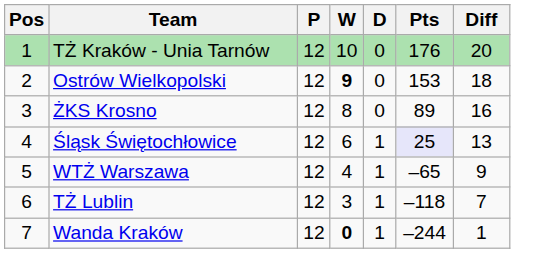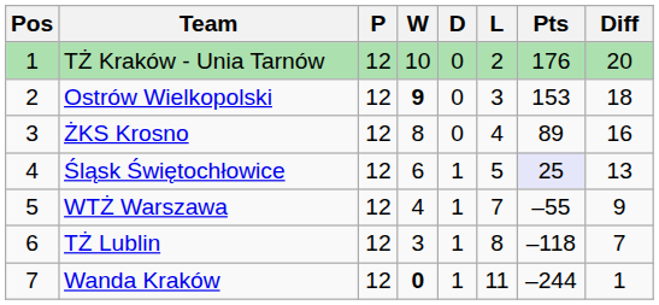+ column: L | 2 | 3 | 4 | 5 | 7 | 8 | 11
WTŻ Warszawa | Pts: –65 -> –55
